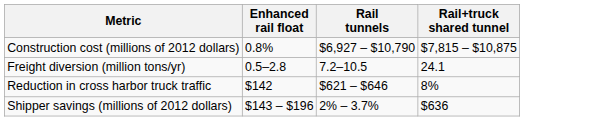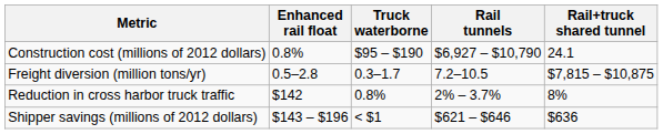+ column: Truck waterborne | $95 – $190 | 0.3–1.7 | 0.8% | < $1
Construction cost (millions of 2012 dollars) | Rail+truck shared tunnel: $7,815 – $10,875 -> 24.1
Freight diversion (million tons/yr) | Rail+truck shared tunnel: 24.1 -> $7,815 – $10,875
Reduction in cross harbor truck traffic | Rail tunnels: $621 – $646 -> 2% – 3.7%
Shipper savings (millions of 2012 dollars) | Rail tunnels: 2% – 3.7% -> $621 – $646
